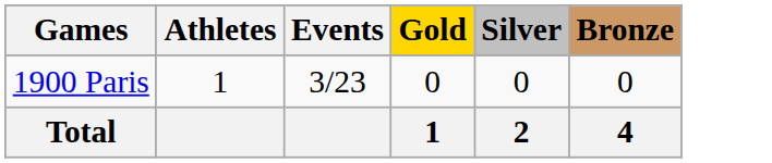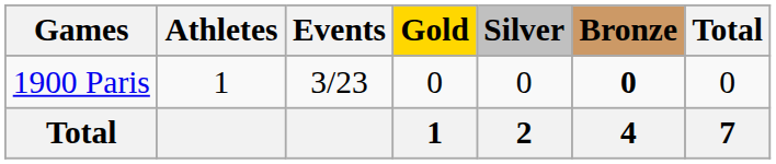+ column: Total | 0 | 7
1900 Paris | Bronze: normal -> bold
